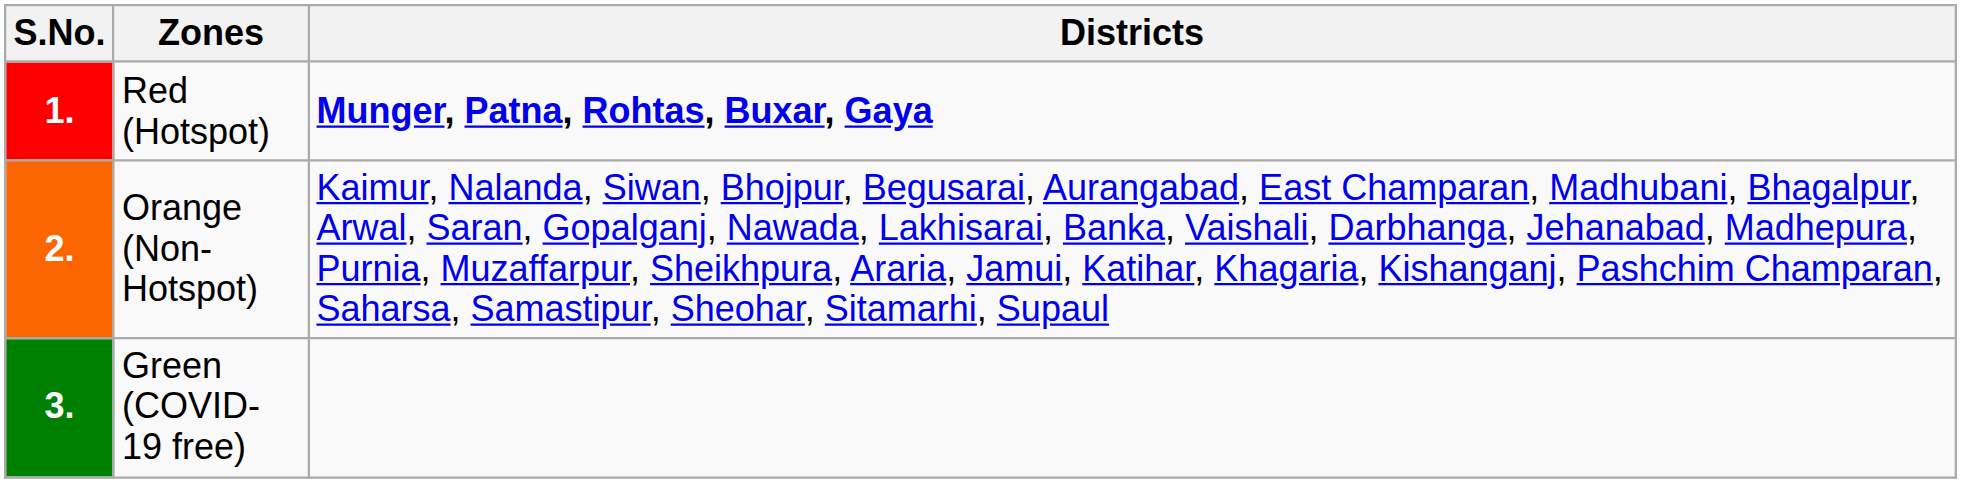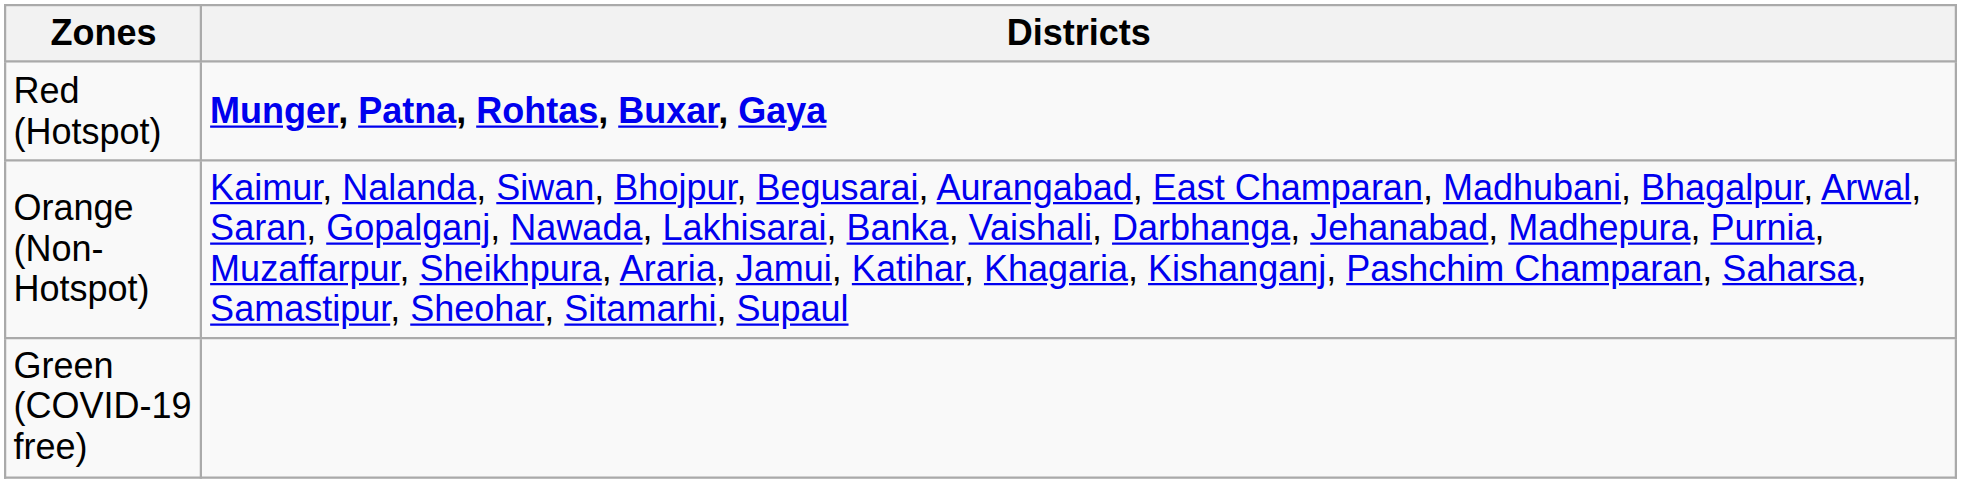- column: S.No. | 1. | 2. | 3.
